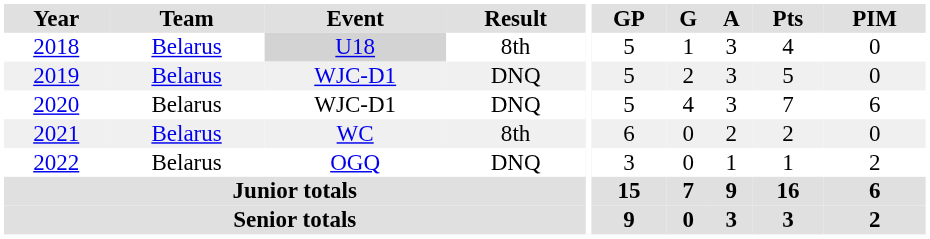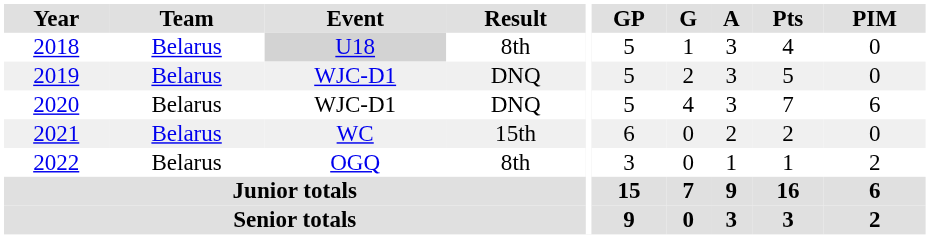2021 | Result: 8th -> 15th
2022 | Result: DNQ -> 8th
